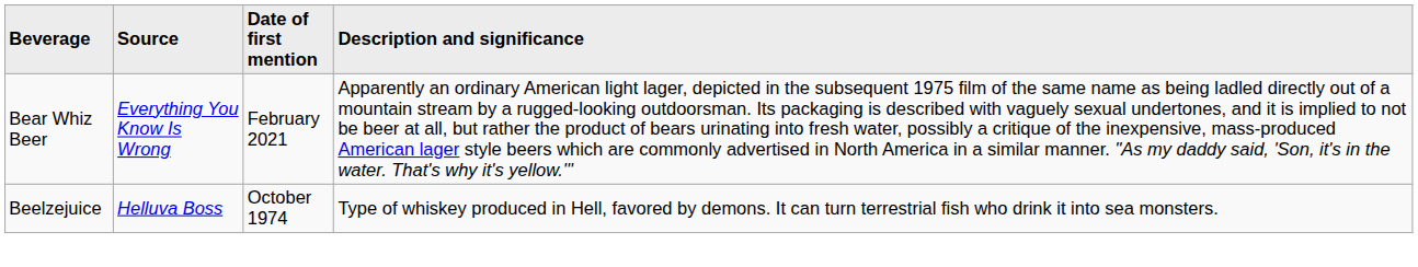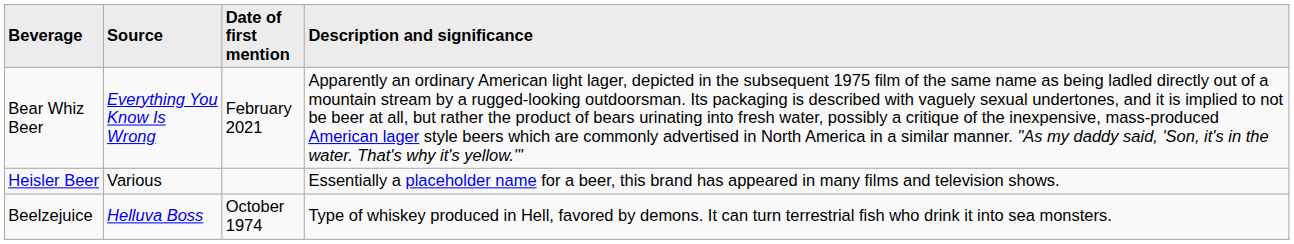+ row: Heisler Beer | Various | Essentially a placeholder name for a beer, this brand has appeared in many films and television shows.
